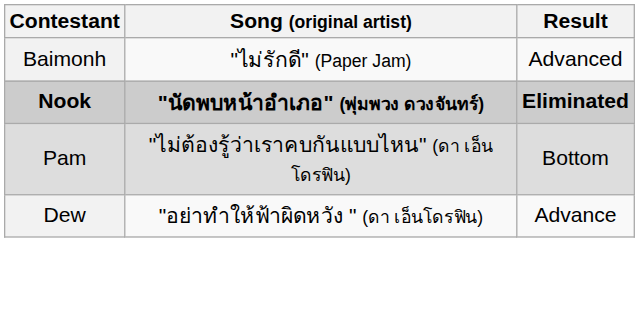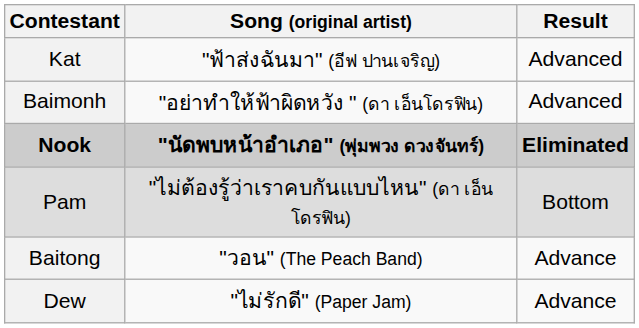+ row: Kat | "ฟ้าส่งฉันมา" (อีฟ ปานเจริญ) | Advanced
Baimonh | Song (original artist): "ไม่รักดี" (Paper Jam) -> "อย่าทำให้ฟ้าผิดหวัง " (ดา เอ็นโดรฟิน)
+ row: Baitong | "วอน" (The Peach Band) | Advance
Dew | Song (original artist): "อย่าทำให้ฟ้าผิดหวัง " (ดา เอ็นโดรฟิน) -> "ไม่รักดี" (Paper Jam)
